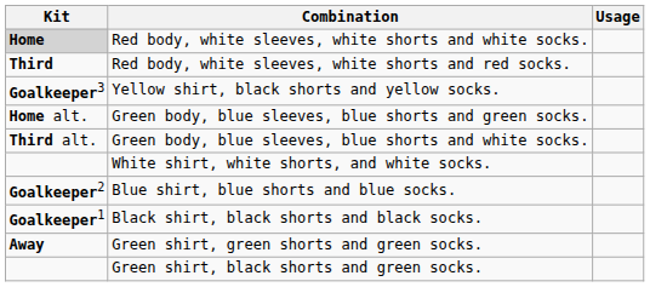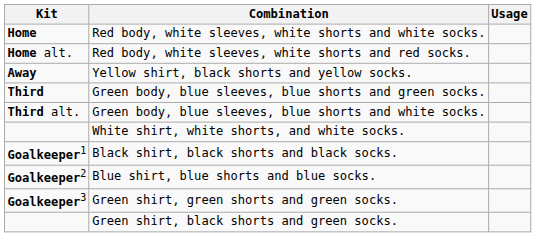Red body, white sleeves, white shorts and white socks. | Kit: lightgrey background -> no background
Red body, white sleeves, white shorts and red socks. | Kit: Third -> Home alt.
Yellow shirt, black shorts and yellow socks. | Kit: Goalkeeper3 -> Away
Green body, blue sleeves, blue shorts and green socks. | Kit: Home alt. -> Third
rows swapped: Black shirt, black shorts and black socks. <-> Blue shirt, blue shorts and blue socks.
Green shirt, green shorts and green socks. | Kit: Away -> Goalkeeper3
